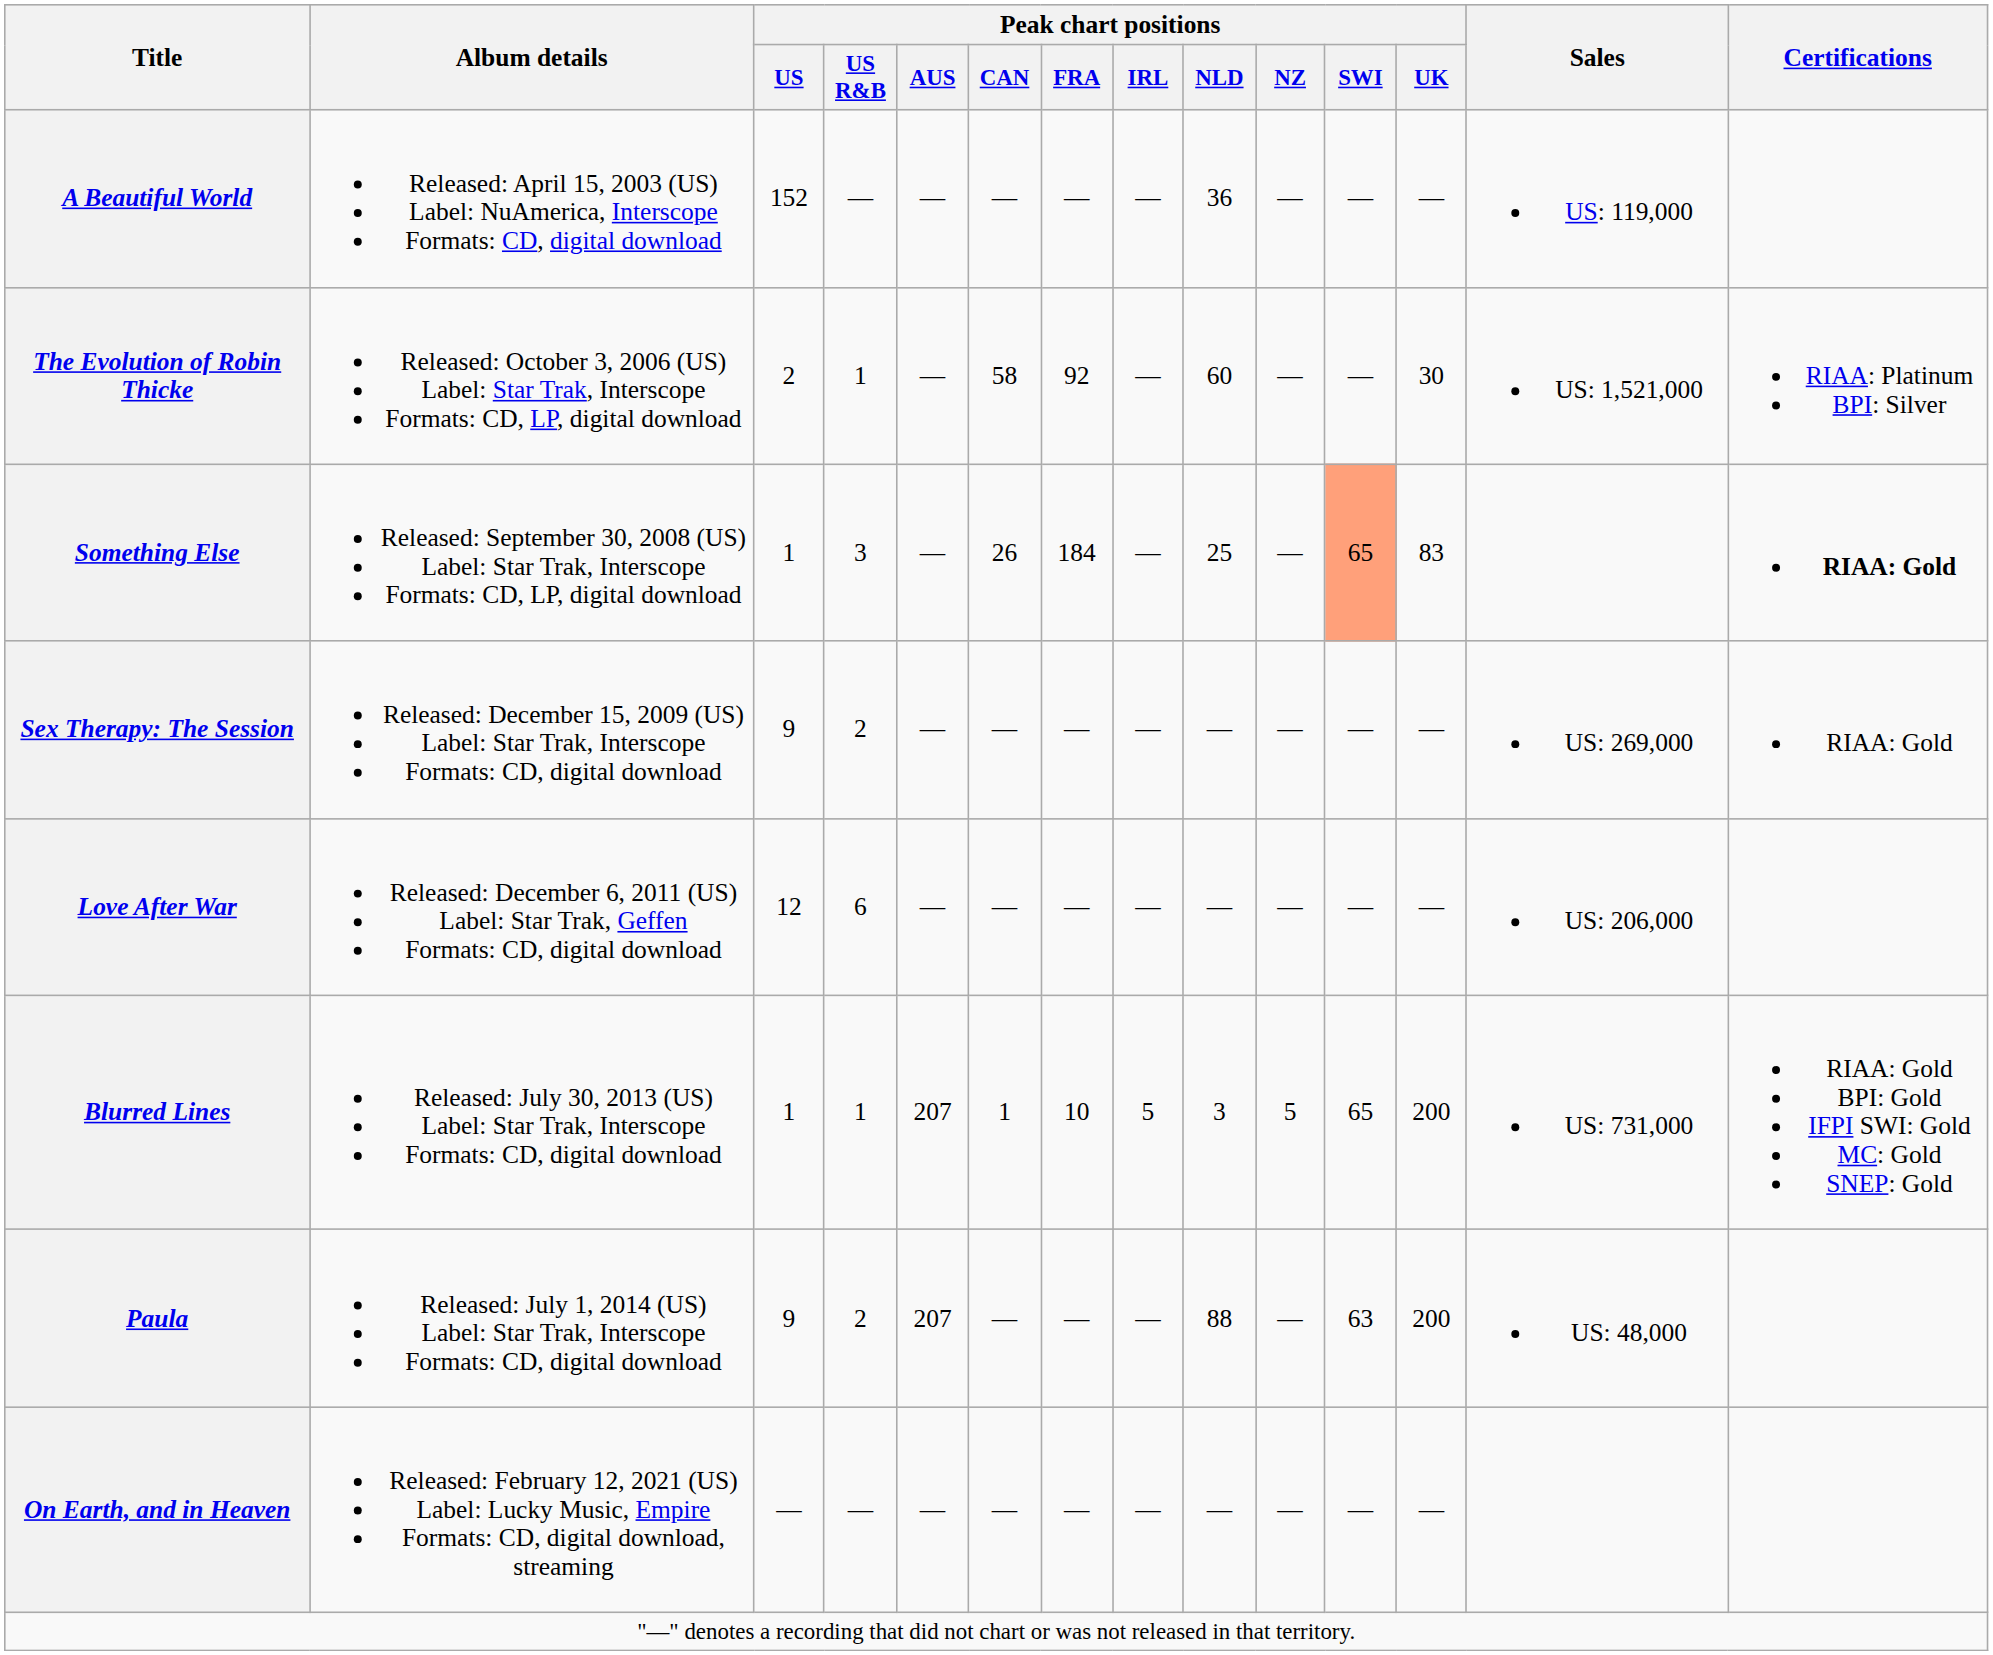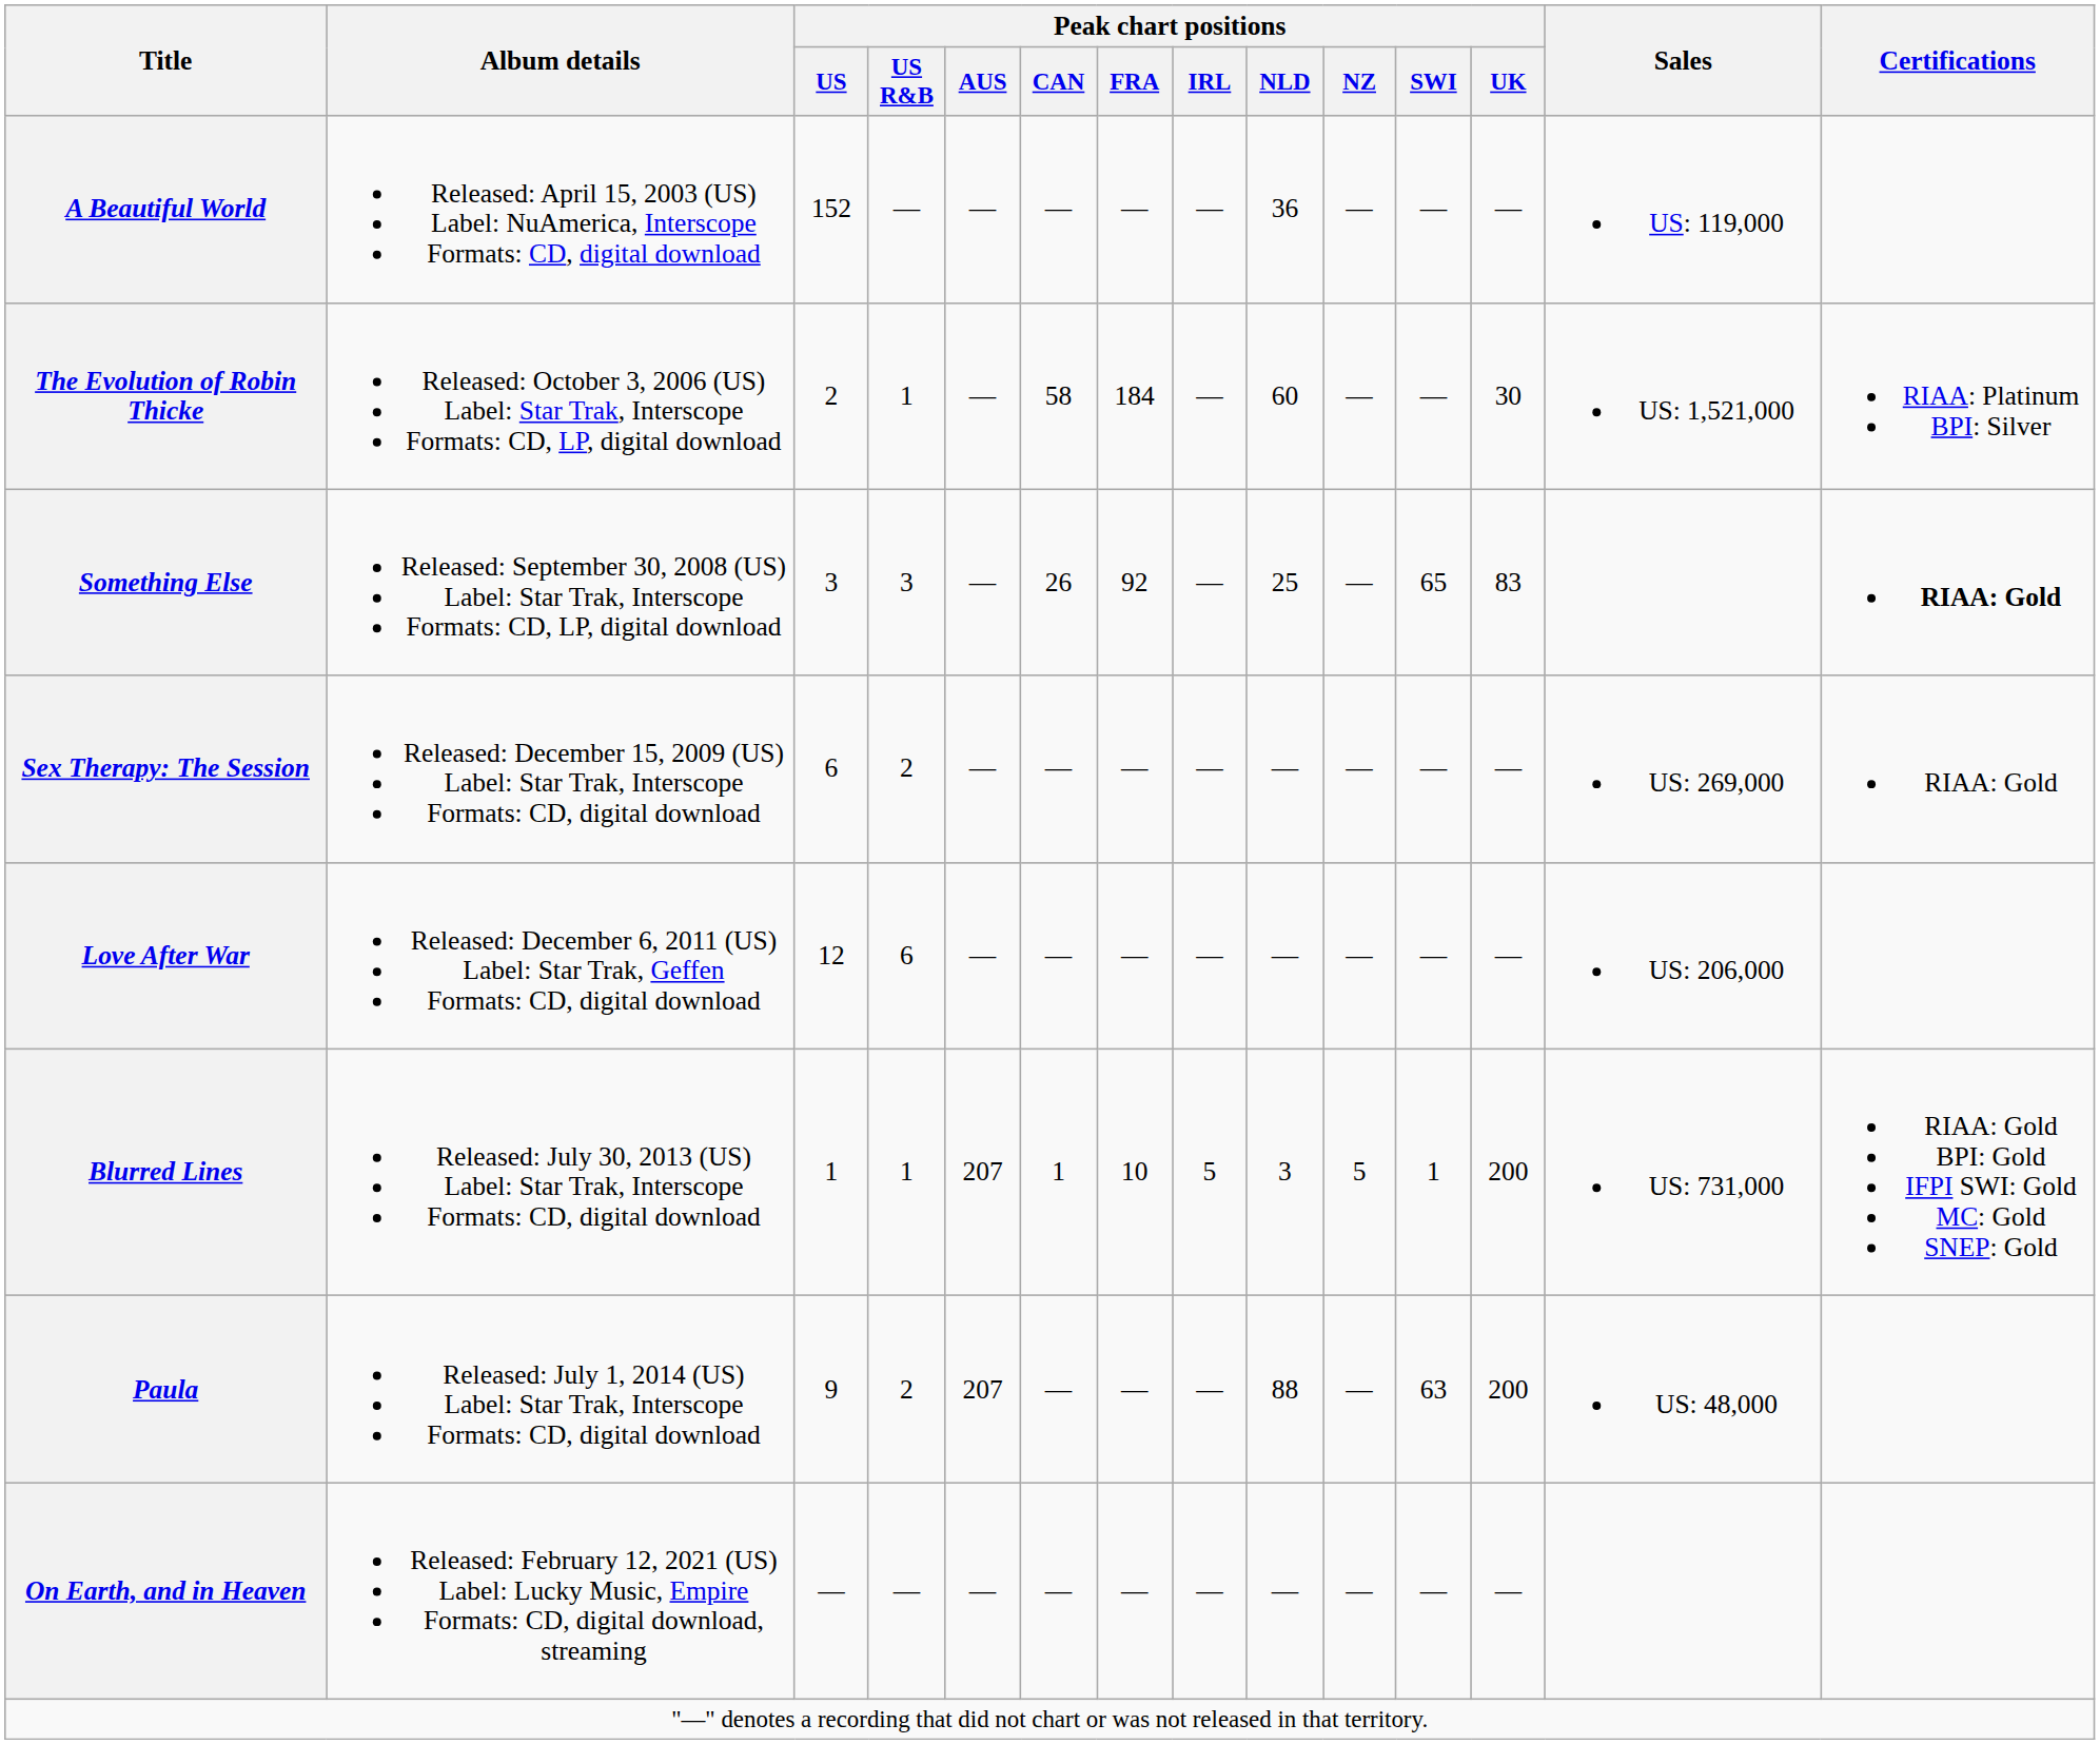The Evolution of Robin Thicke | Peak chart positions / FRA: 92 -> 184
Something Else | Peak chart positions / US: 1 -> 3
Something Else | Peak chart positions / FRA: 184 -> 92
Something Else | Peak chart positions / SWI: lightsalmon background -> no background
Sex Therapy: The Session | Peak chart positions / US: 9 -> 6
Blurred Lines | Peak chart positions / SWI: 65 -> 1
